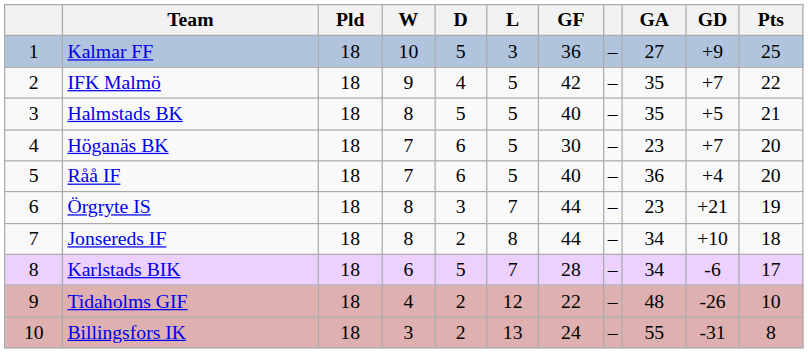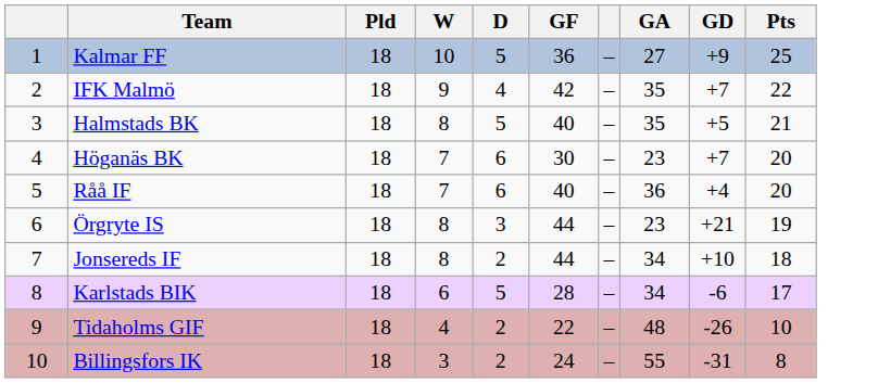- column: L | 3 | 5 | 5 | 5 | 5 | 7 | 8 | 7 | 12 | 13
